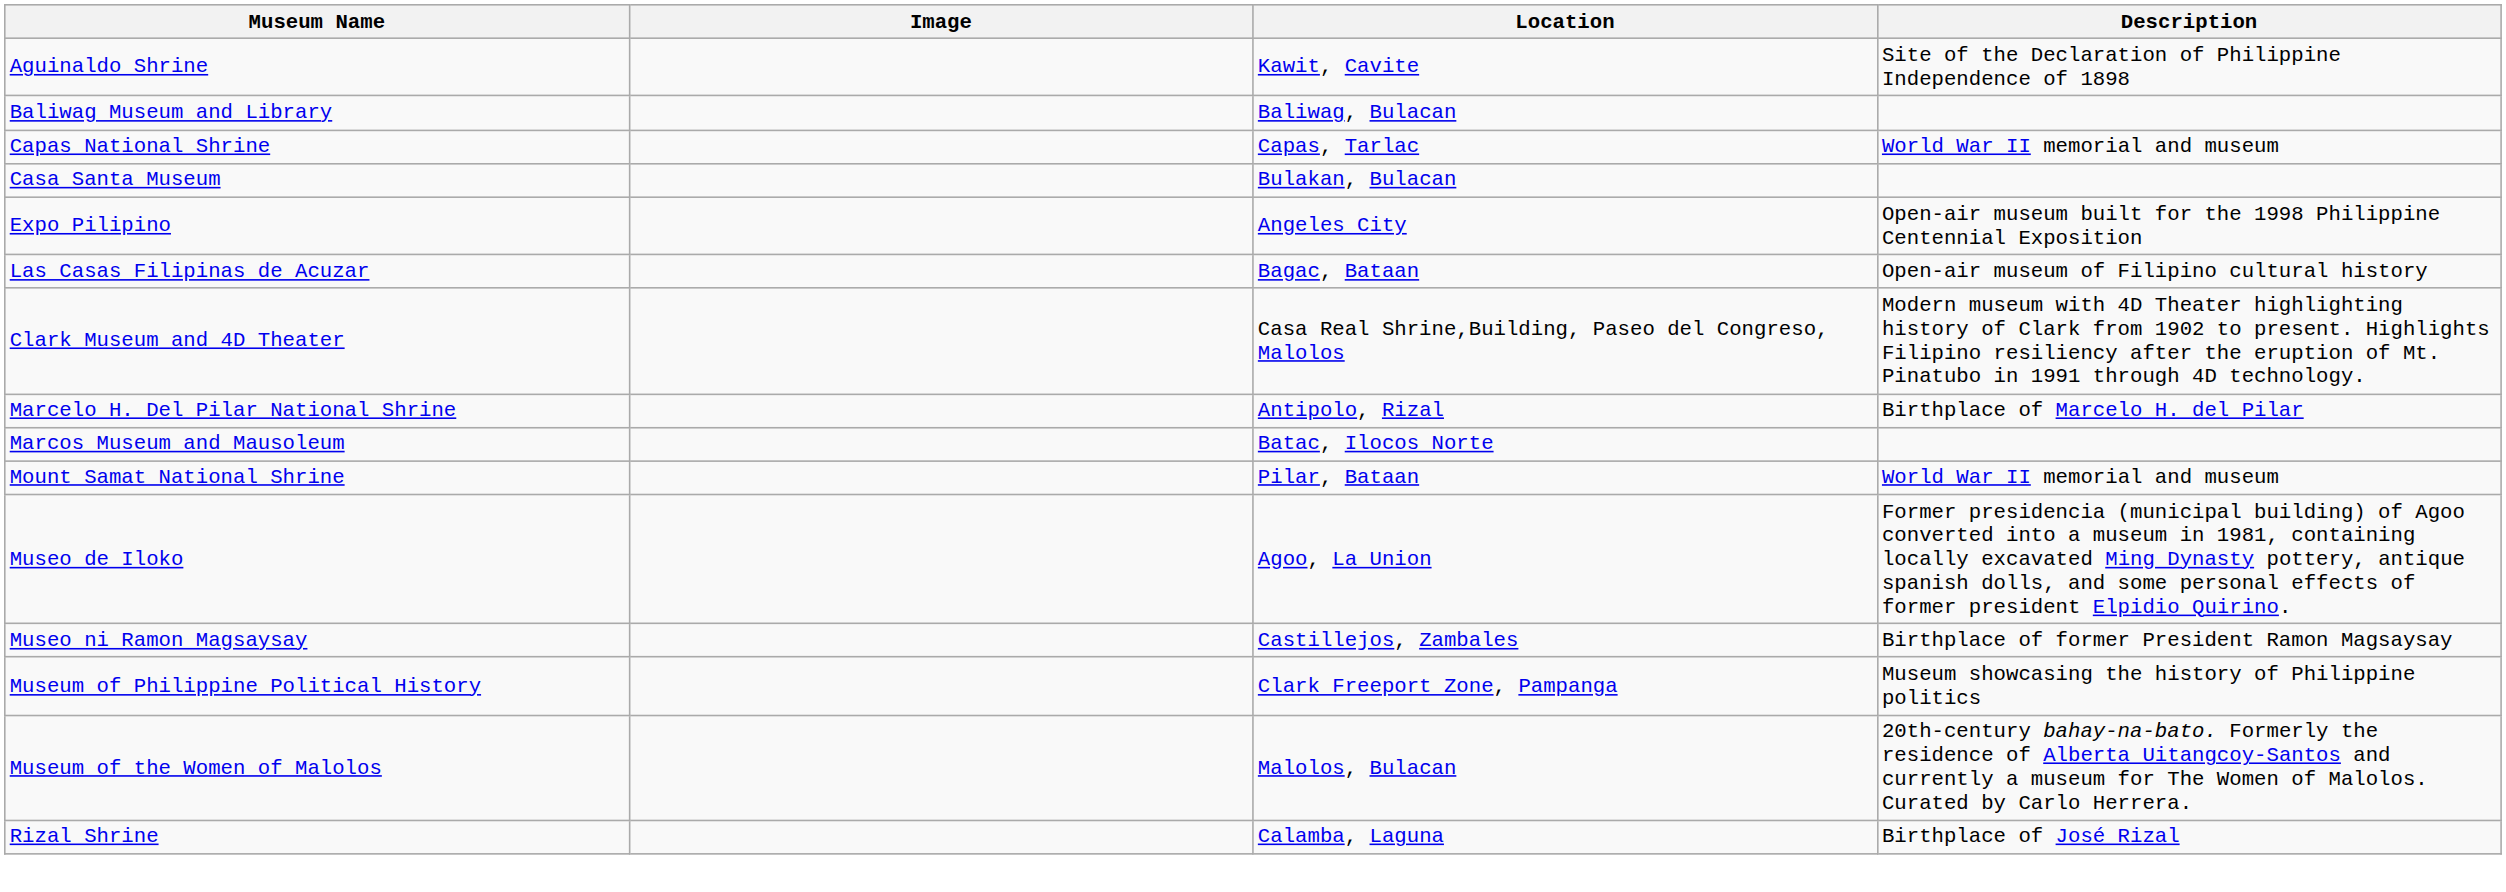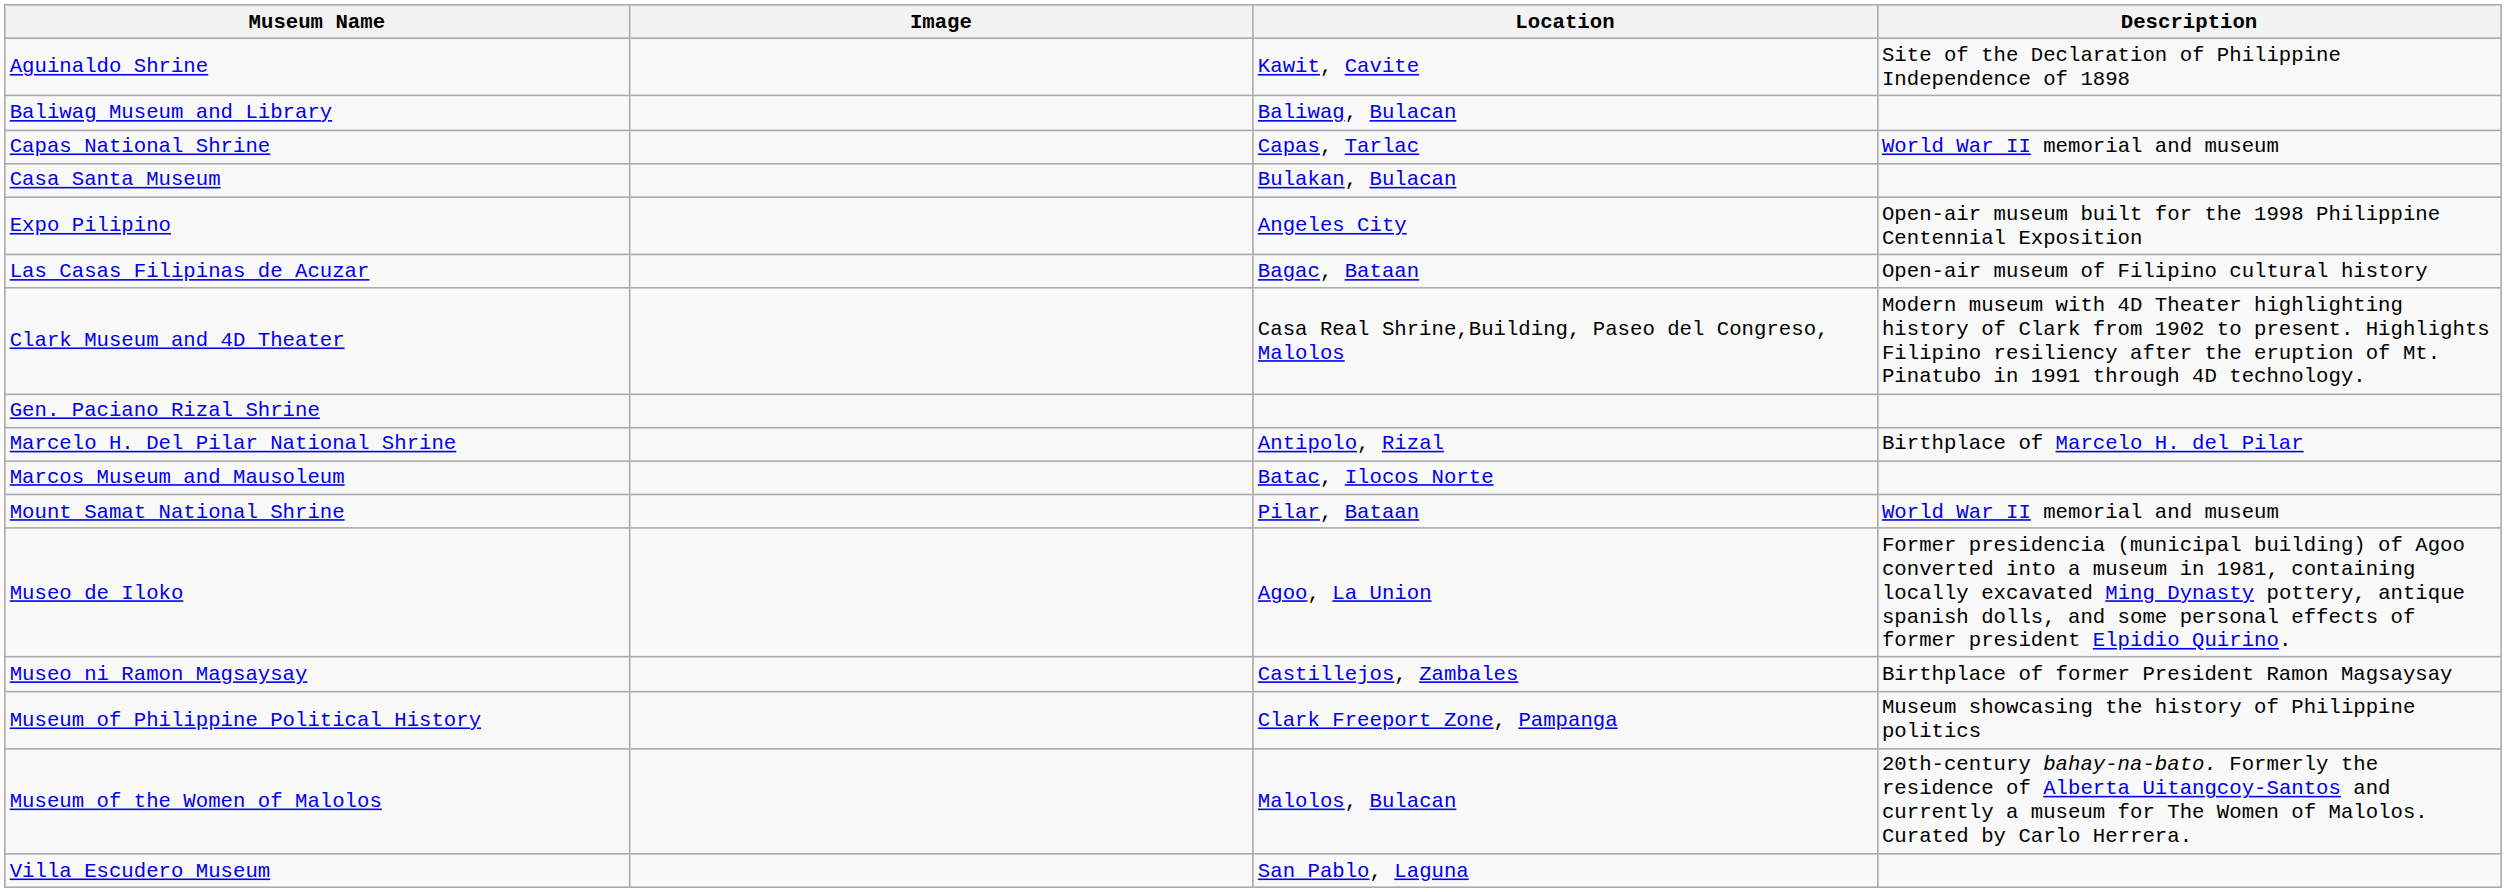+ row: Gen. Paciano Rizal Shrine
- row: Rizal Shrine | Calamba, Laguna | Birthplace of José Rizal
+ row: Villa Escudero Museum | San Pablo, Laguna
